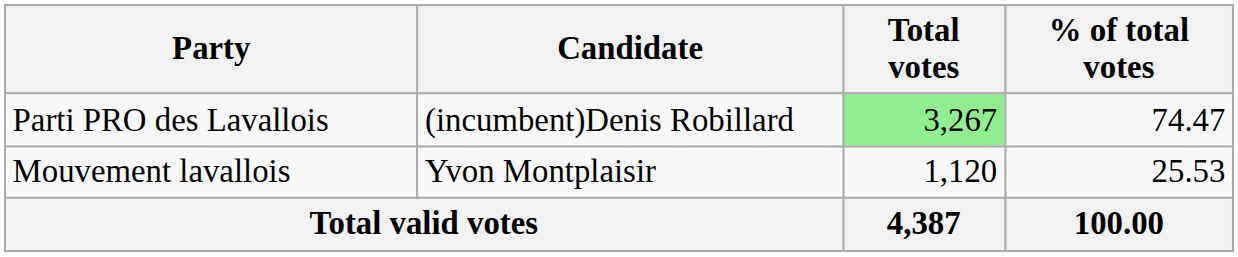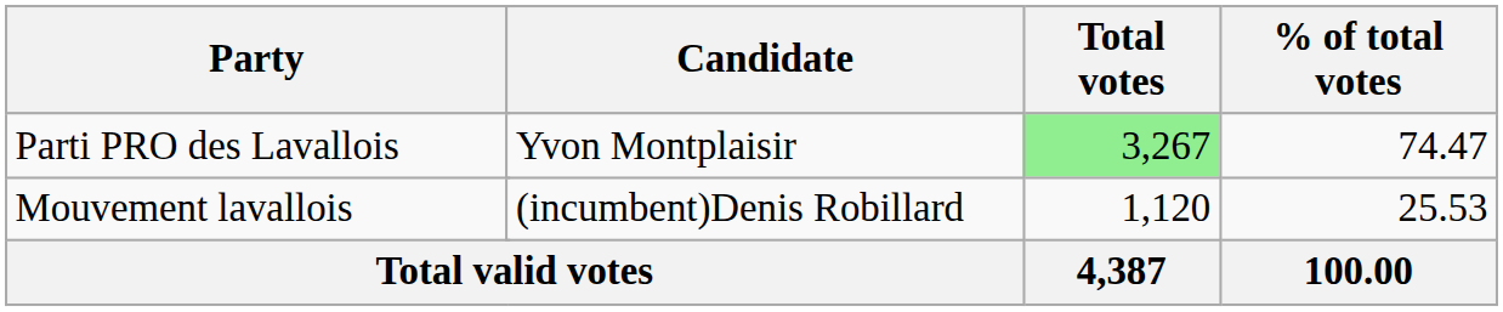Parti PRO des Lavallois | Candidate: (incumbent)Denis Robillard -> Yvon Montplaisir
Mouvement lavallois | Candidate: Yvon Montplaisir -> (incumbent)Denis Robillard
